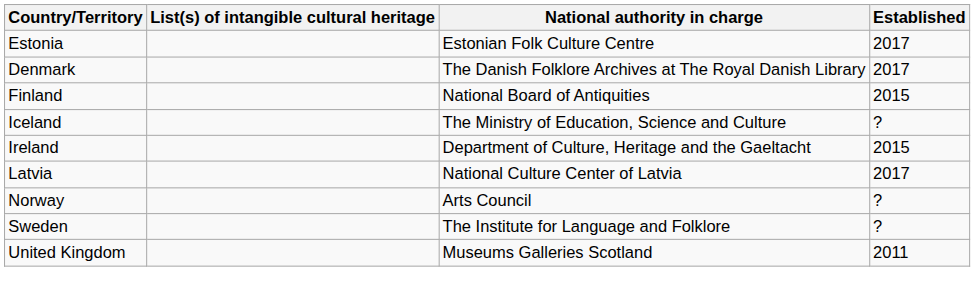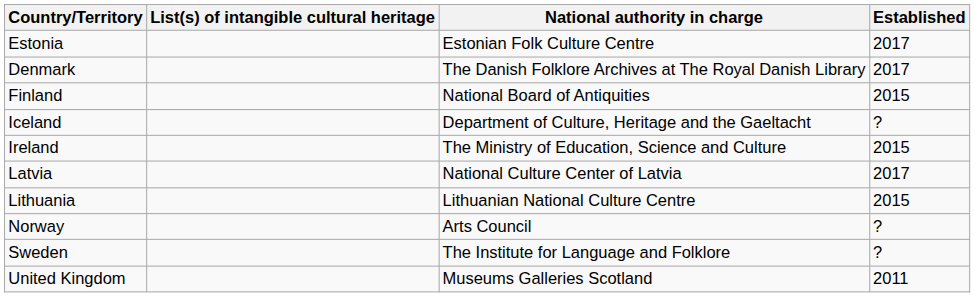Iceland | National authority in charge: The Ministry of Education, Science and Culture -> Department of Culture, Heritage and the Gaeltacht
Ireland | National authority in charge: Department of Culture, Heritage and the Gaeltacht -> The Ministry of Education, Science and Culture
+ row: Lithuania | Lithuanian National Culture Centre | 2015
